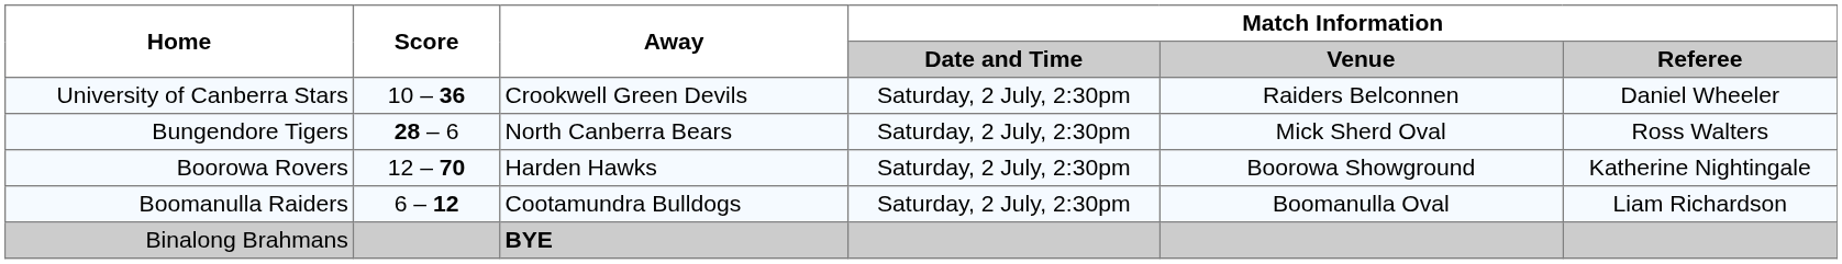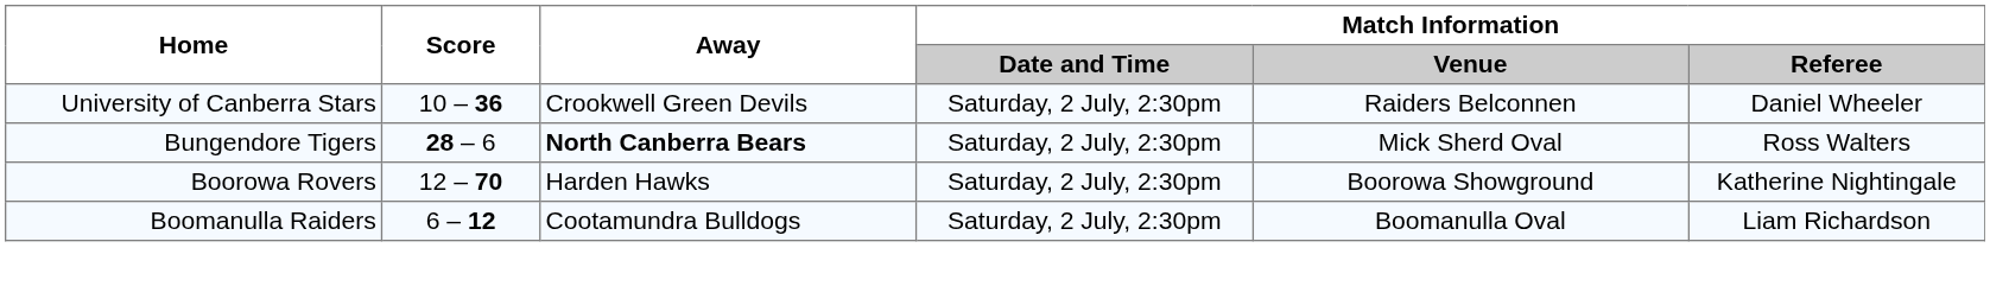Bungendore Tigers | Away: normal -> bold
- row: Binalong Brahmans | BYE
